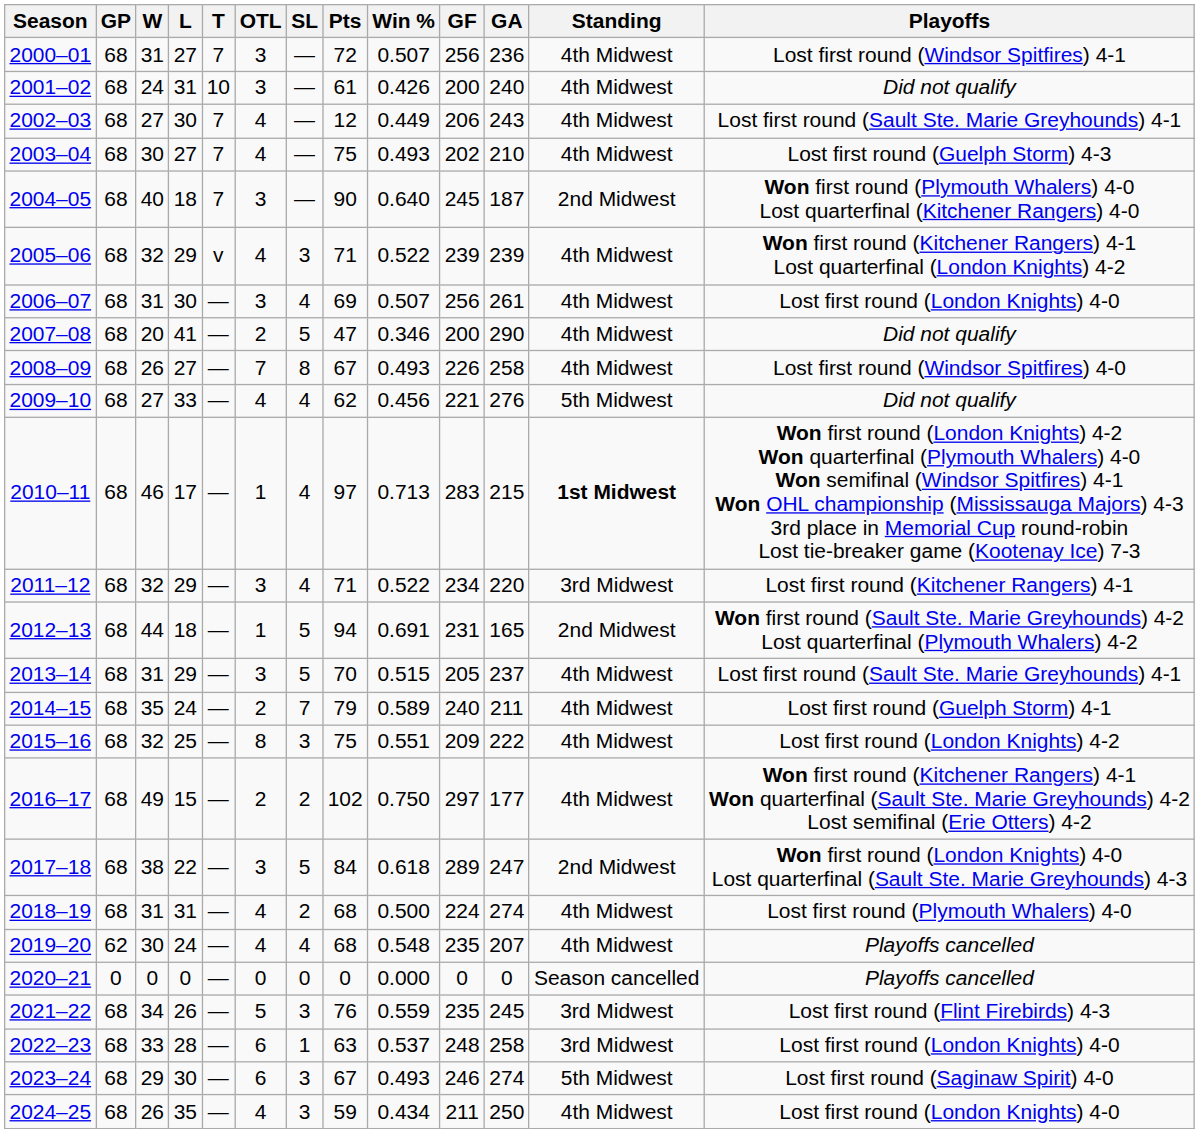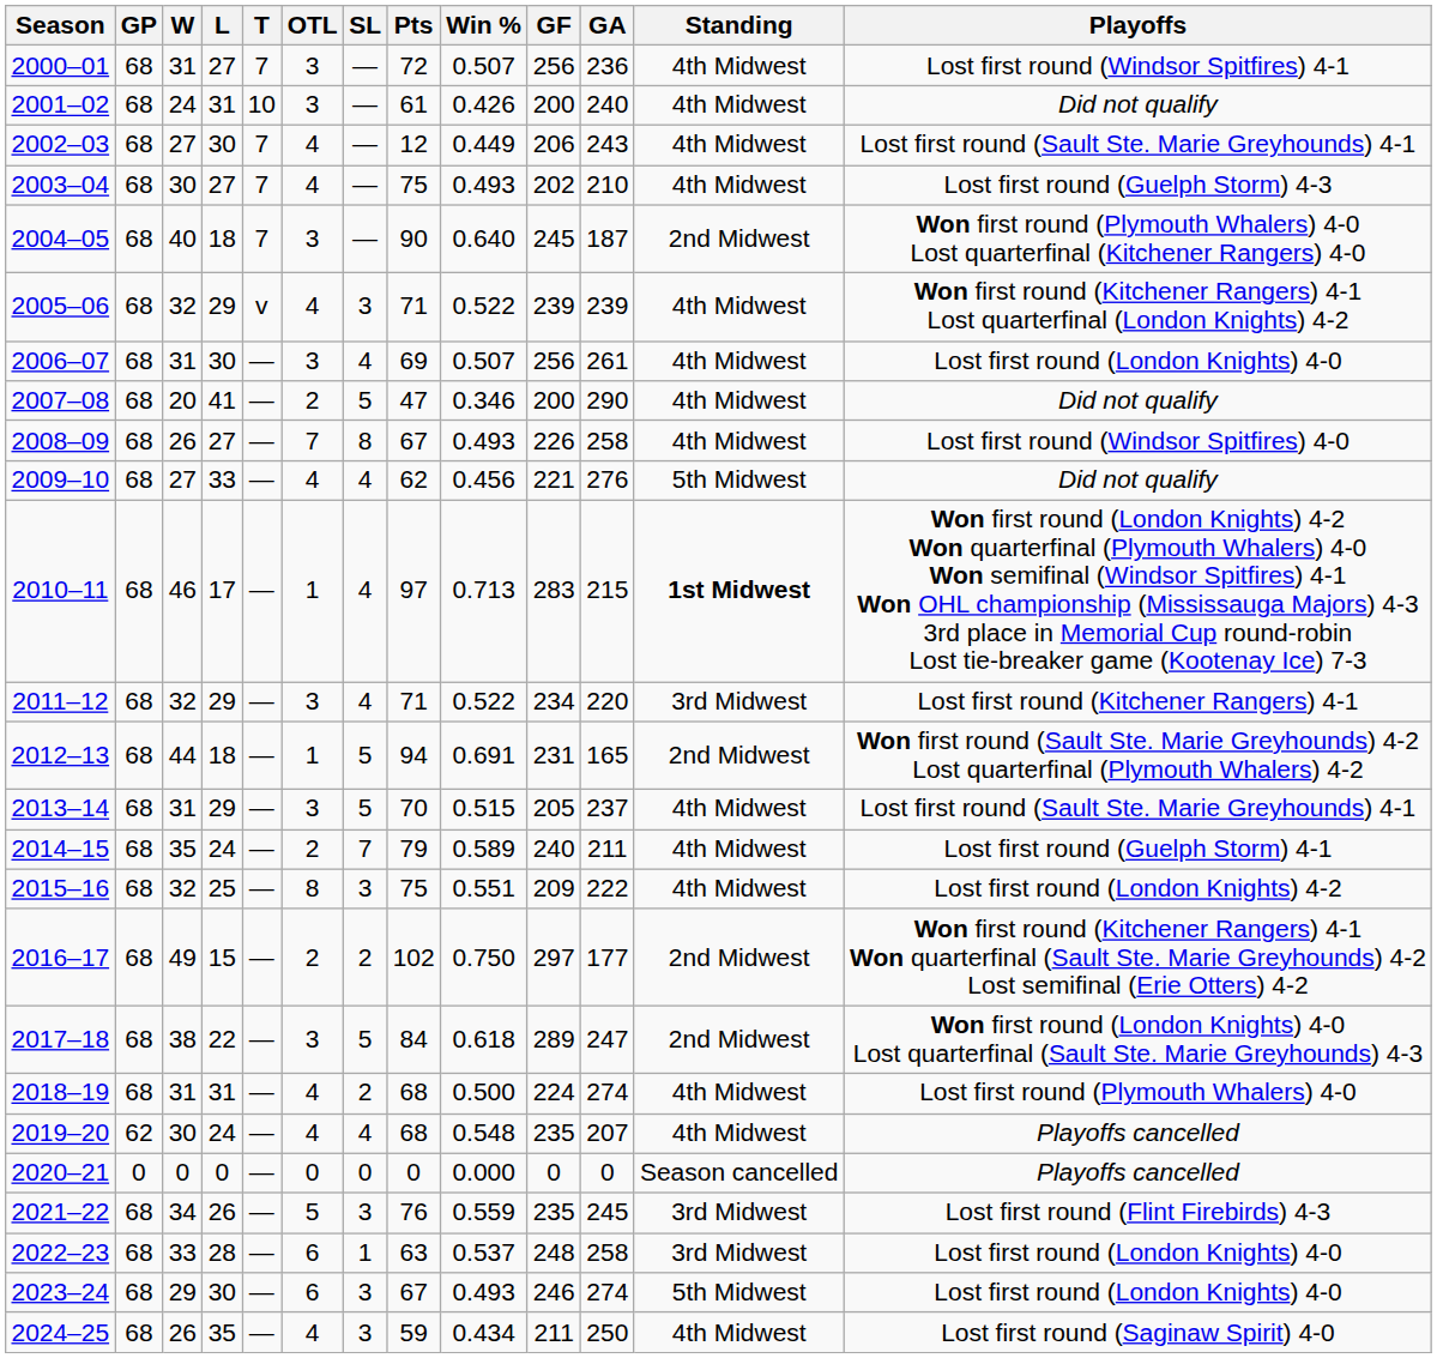2016–17 | Standing: 4th Midwest -> 2nd Midwest
2023–24 | Playoffs: Lost first round (Saginaw Spirit) 4-0 -> Lost first round (London Knights) 4-0
2024–25 | Playoffs: Lost first round (London Knights) 4-0 -> Lost first round (Saginaw Spirit) 4-0
